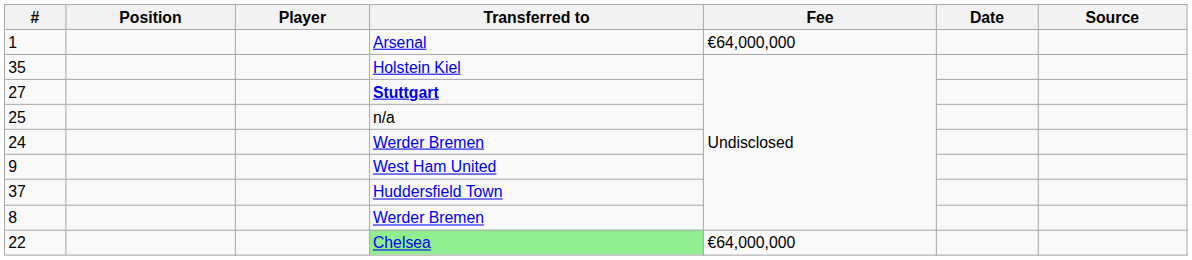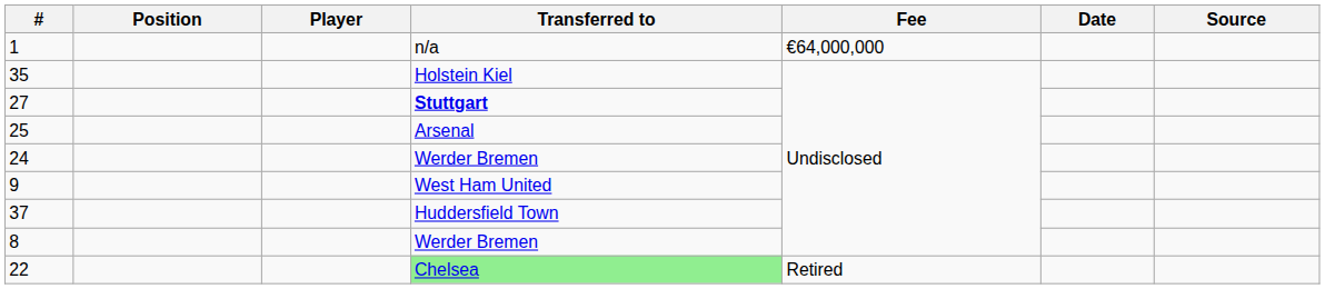1 | Transferred to: Arsenal -> n/a
25 | Transferred to: n/a -> Arsenal
22 | Fee: €64,000,000 -> Retired
